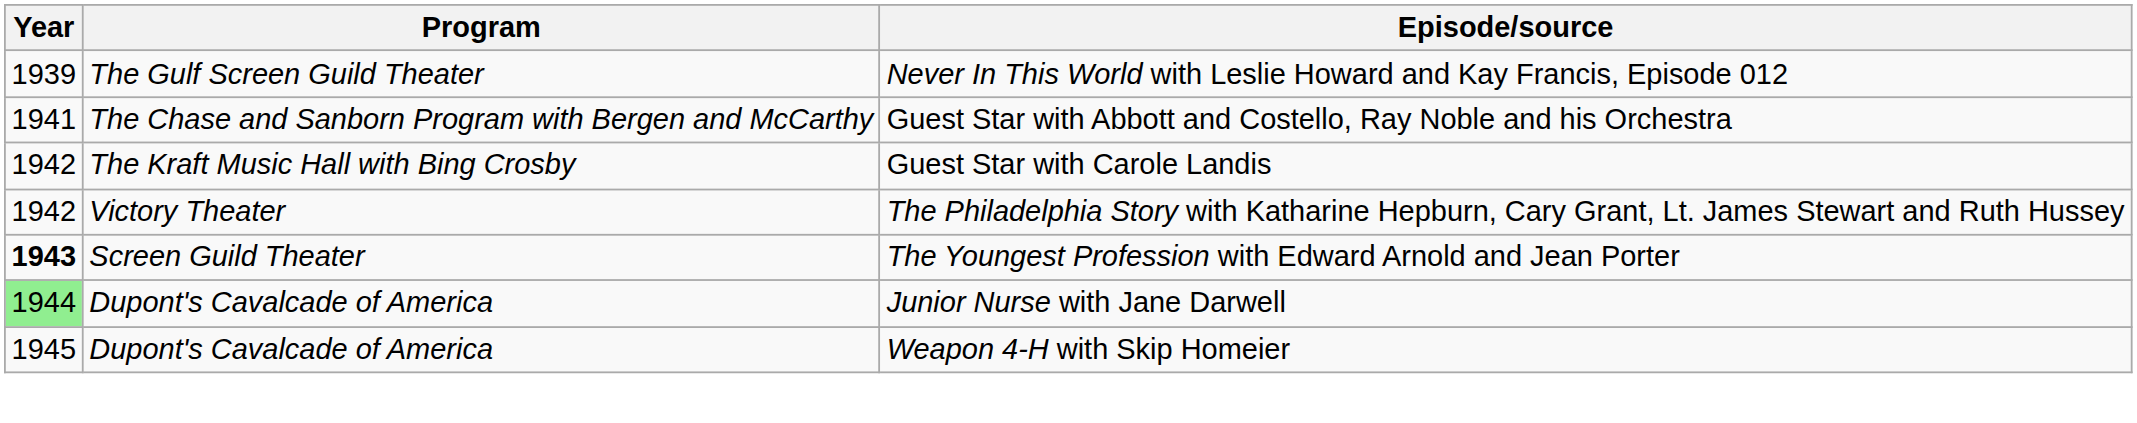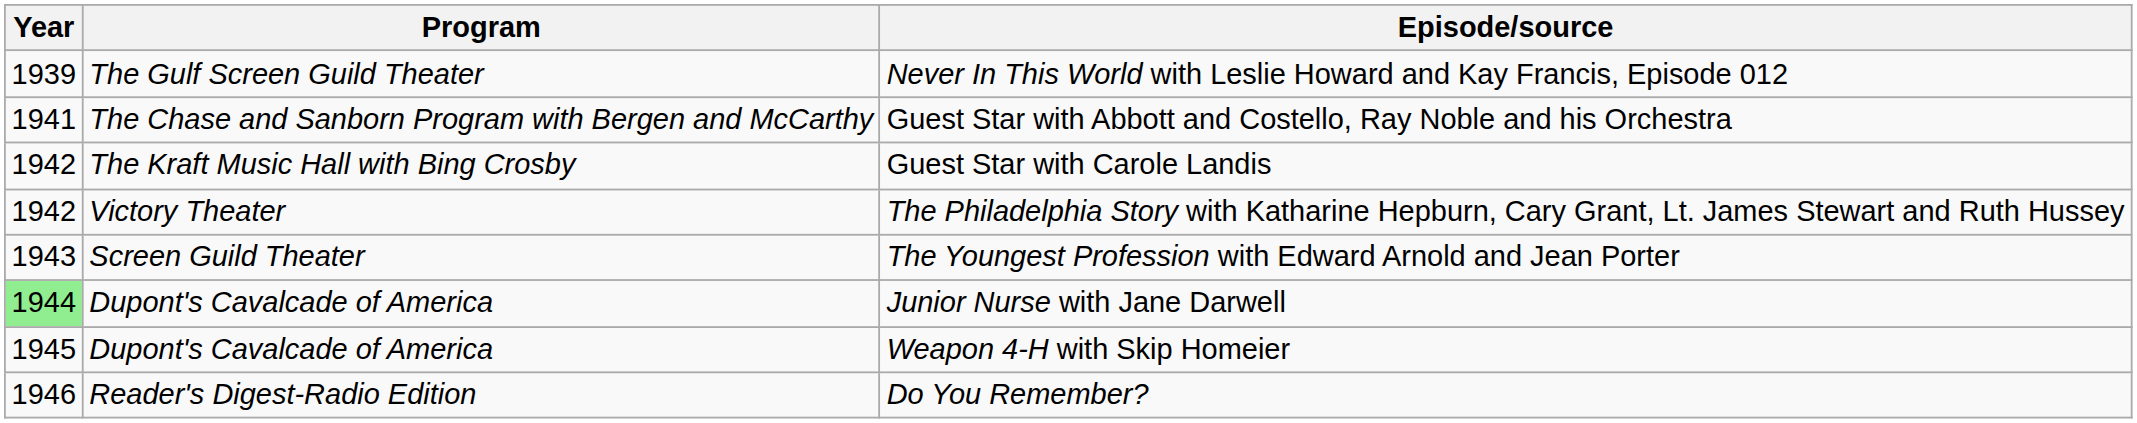The Youngest Profession with Edward Arnold and Jean Porter | Year: bold -> normal
+ row: 1946 | Reader's Digest-Radio Edition | Do You Remember?
